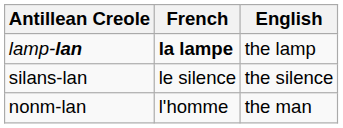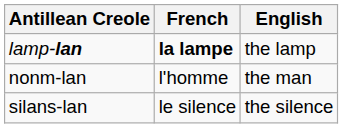rows swapped: nonm-lan <-> silans-lan
